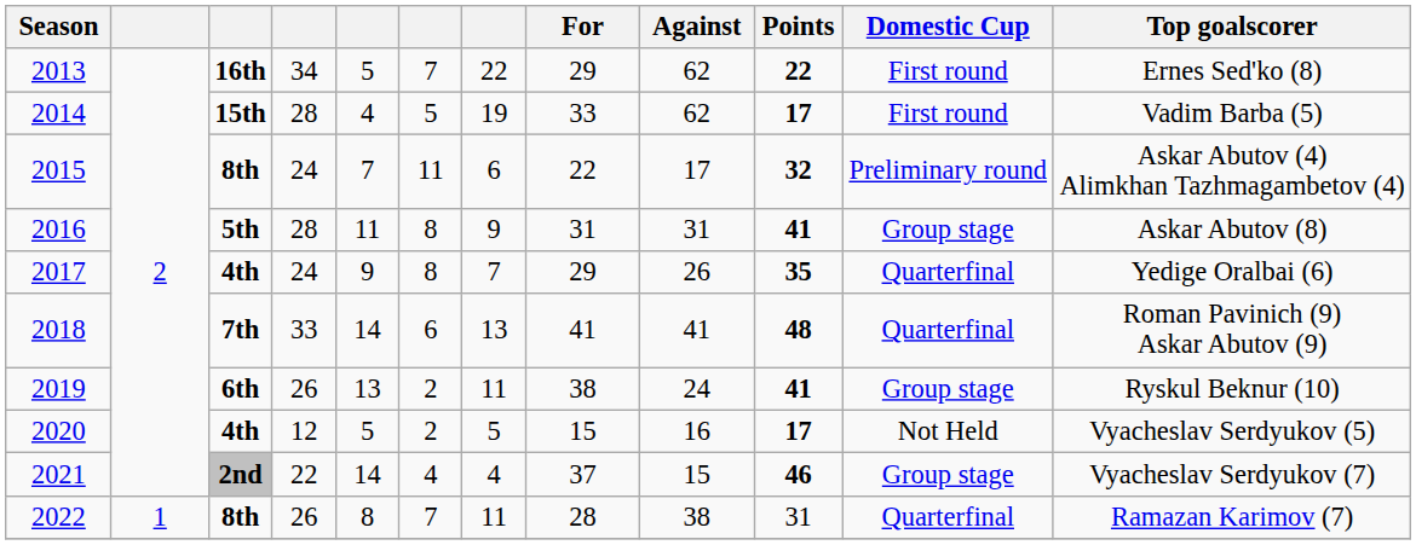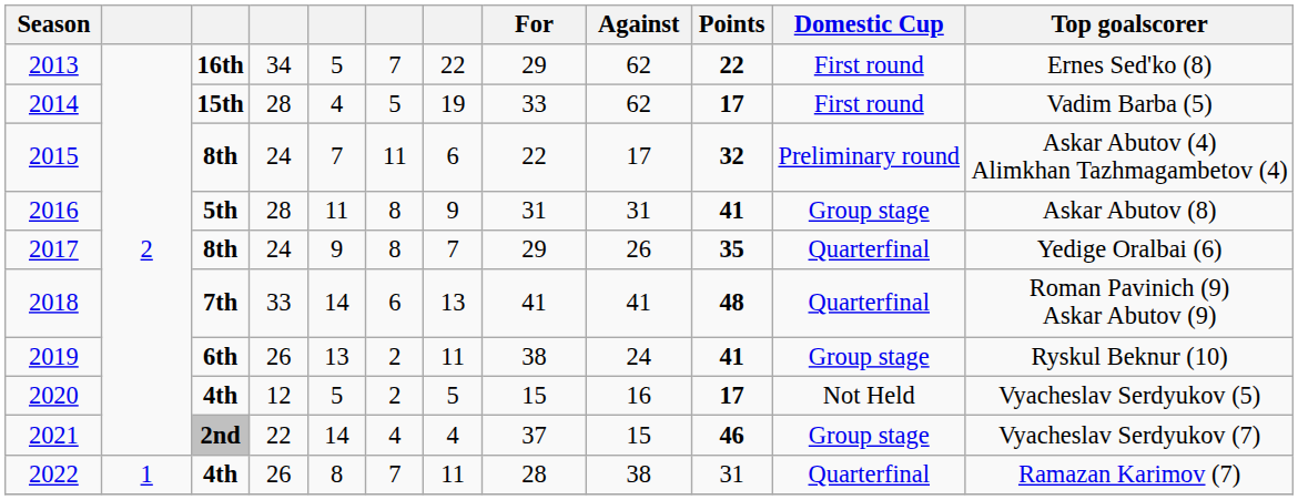2017 | column 3: 4th -> 8th
2022 | column 3: 8th -> 4th
